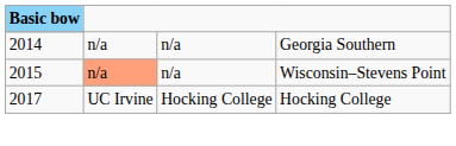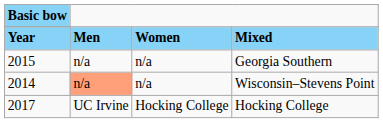+ row: Year | Men | Women | Mixed
Georgia Southern | Basic bow: 2014 -> 2015
Wisconsin–Stevens Point | Basic bow: 2015 -> 2014
